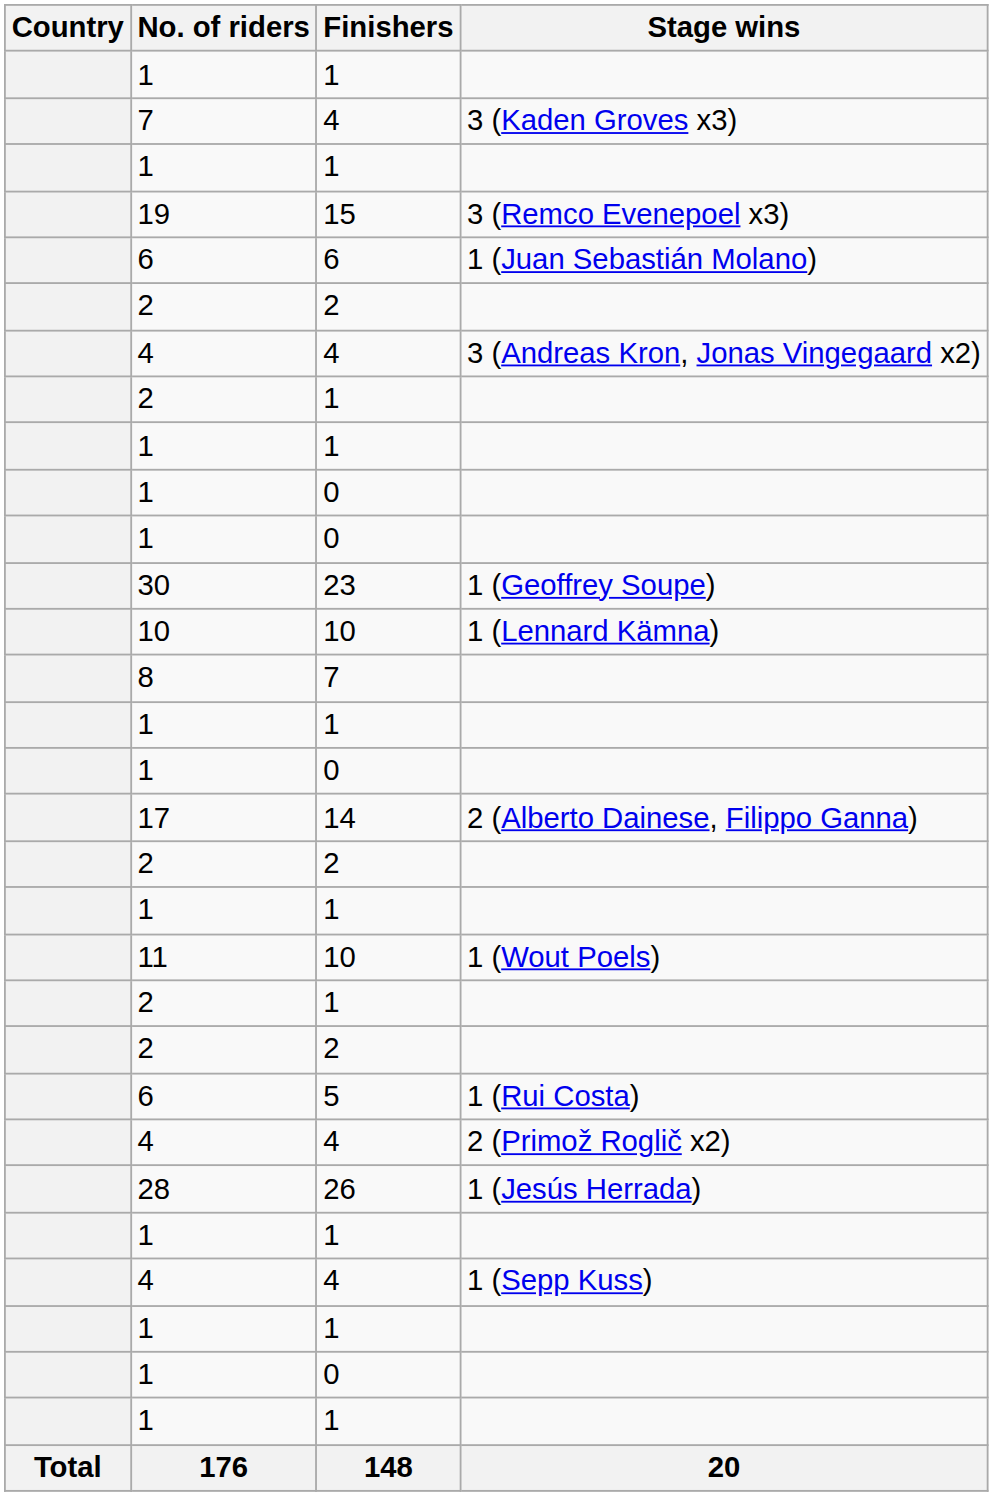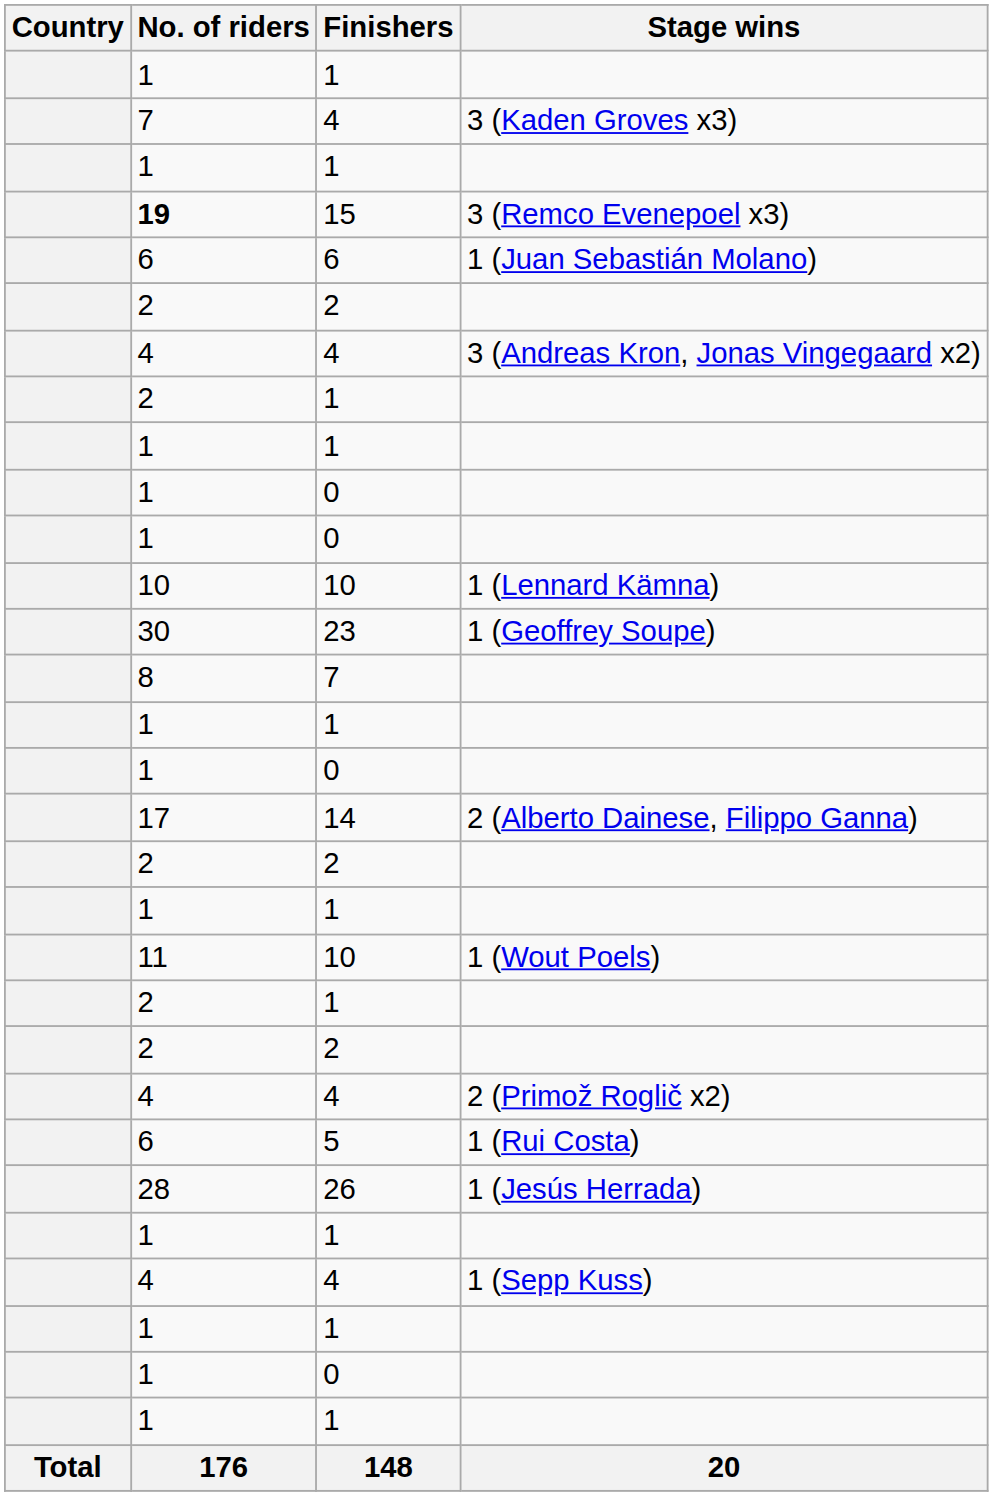3 (Remco Evenepoel x3) | No. of riders: normal -> bold
rows swapped: 1 (Geoffrey Soupe) <-> 1 (Lennard Kämna)
rows swapped: 1 (Rui Costa) <-> 2 (Primož Roglič x2)
